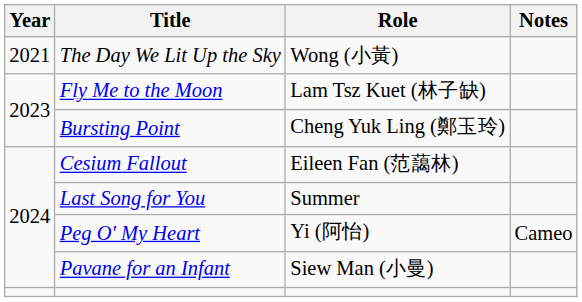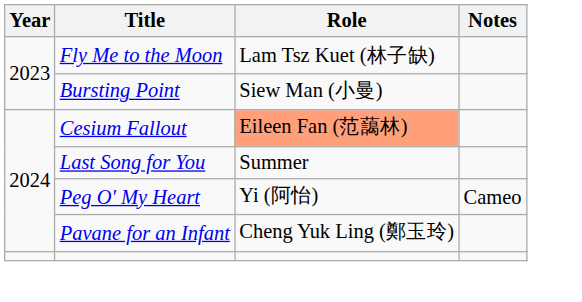- row: 2021 | The Day We Lit Up the Sky | Wong (小黃)
Bursting Point | Role: Cheng Yuk Ling (鄭玉玲) -> Siew Man (小曼)
Cesium Fallout | Role: no background -> lightsalmon background
Pavane for an Infant | Role: Siew Man (小曼) -> Cheng Yuk Ling (鄭玉玲)
